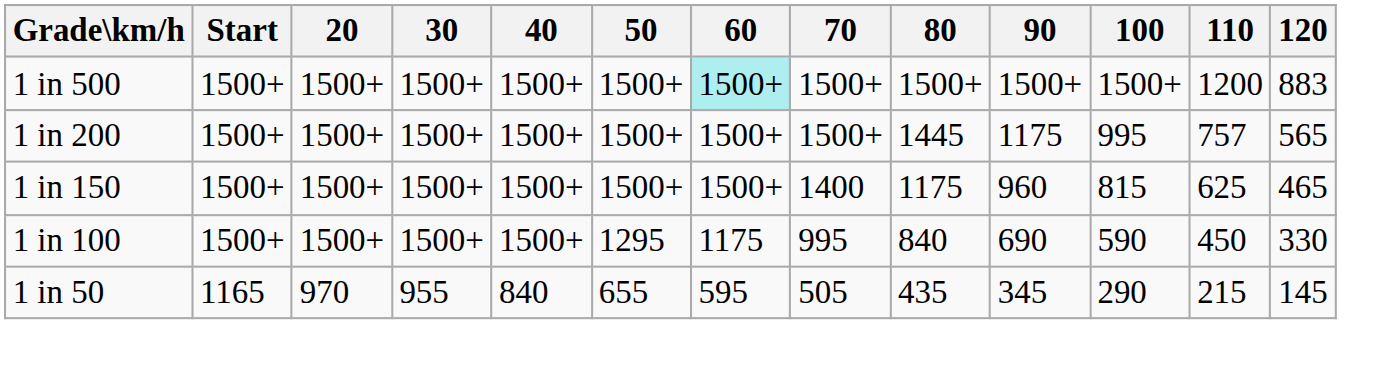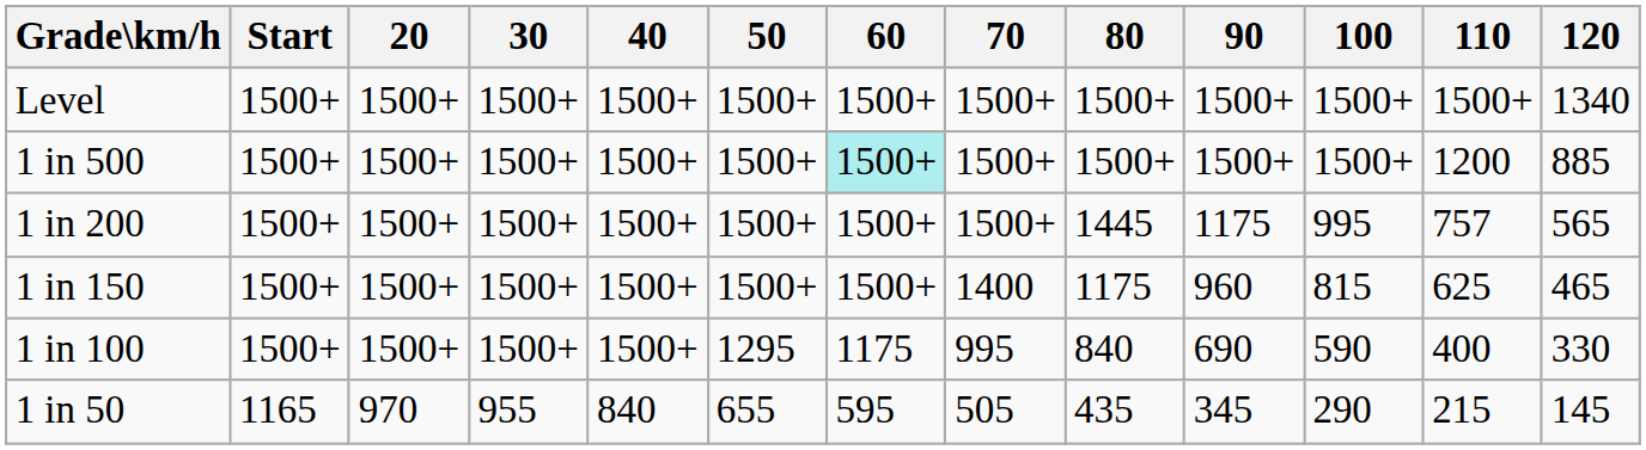+ row: Level | 1500+ | 1500+ | 1500+ | 1500+ | 1500+ | 1500+ | 1500+ | 1500+ | 1500+ | 1500+ | 1500+ | 1340
1 in 500 | 120: 883 -> 885
1 in 100 | 110: 450 -> 400
